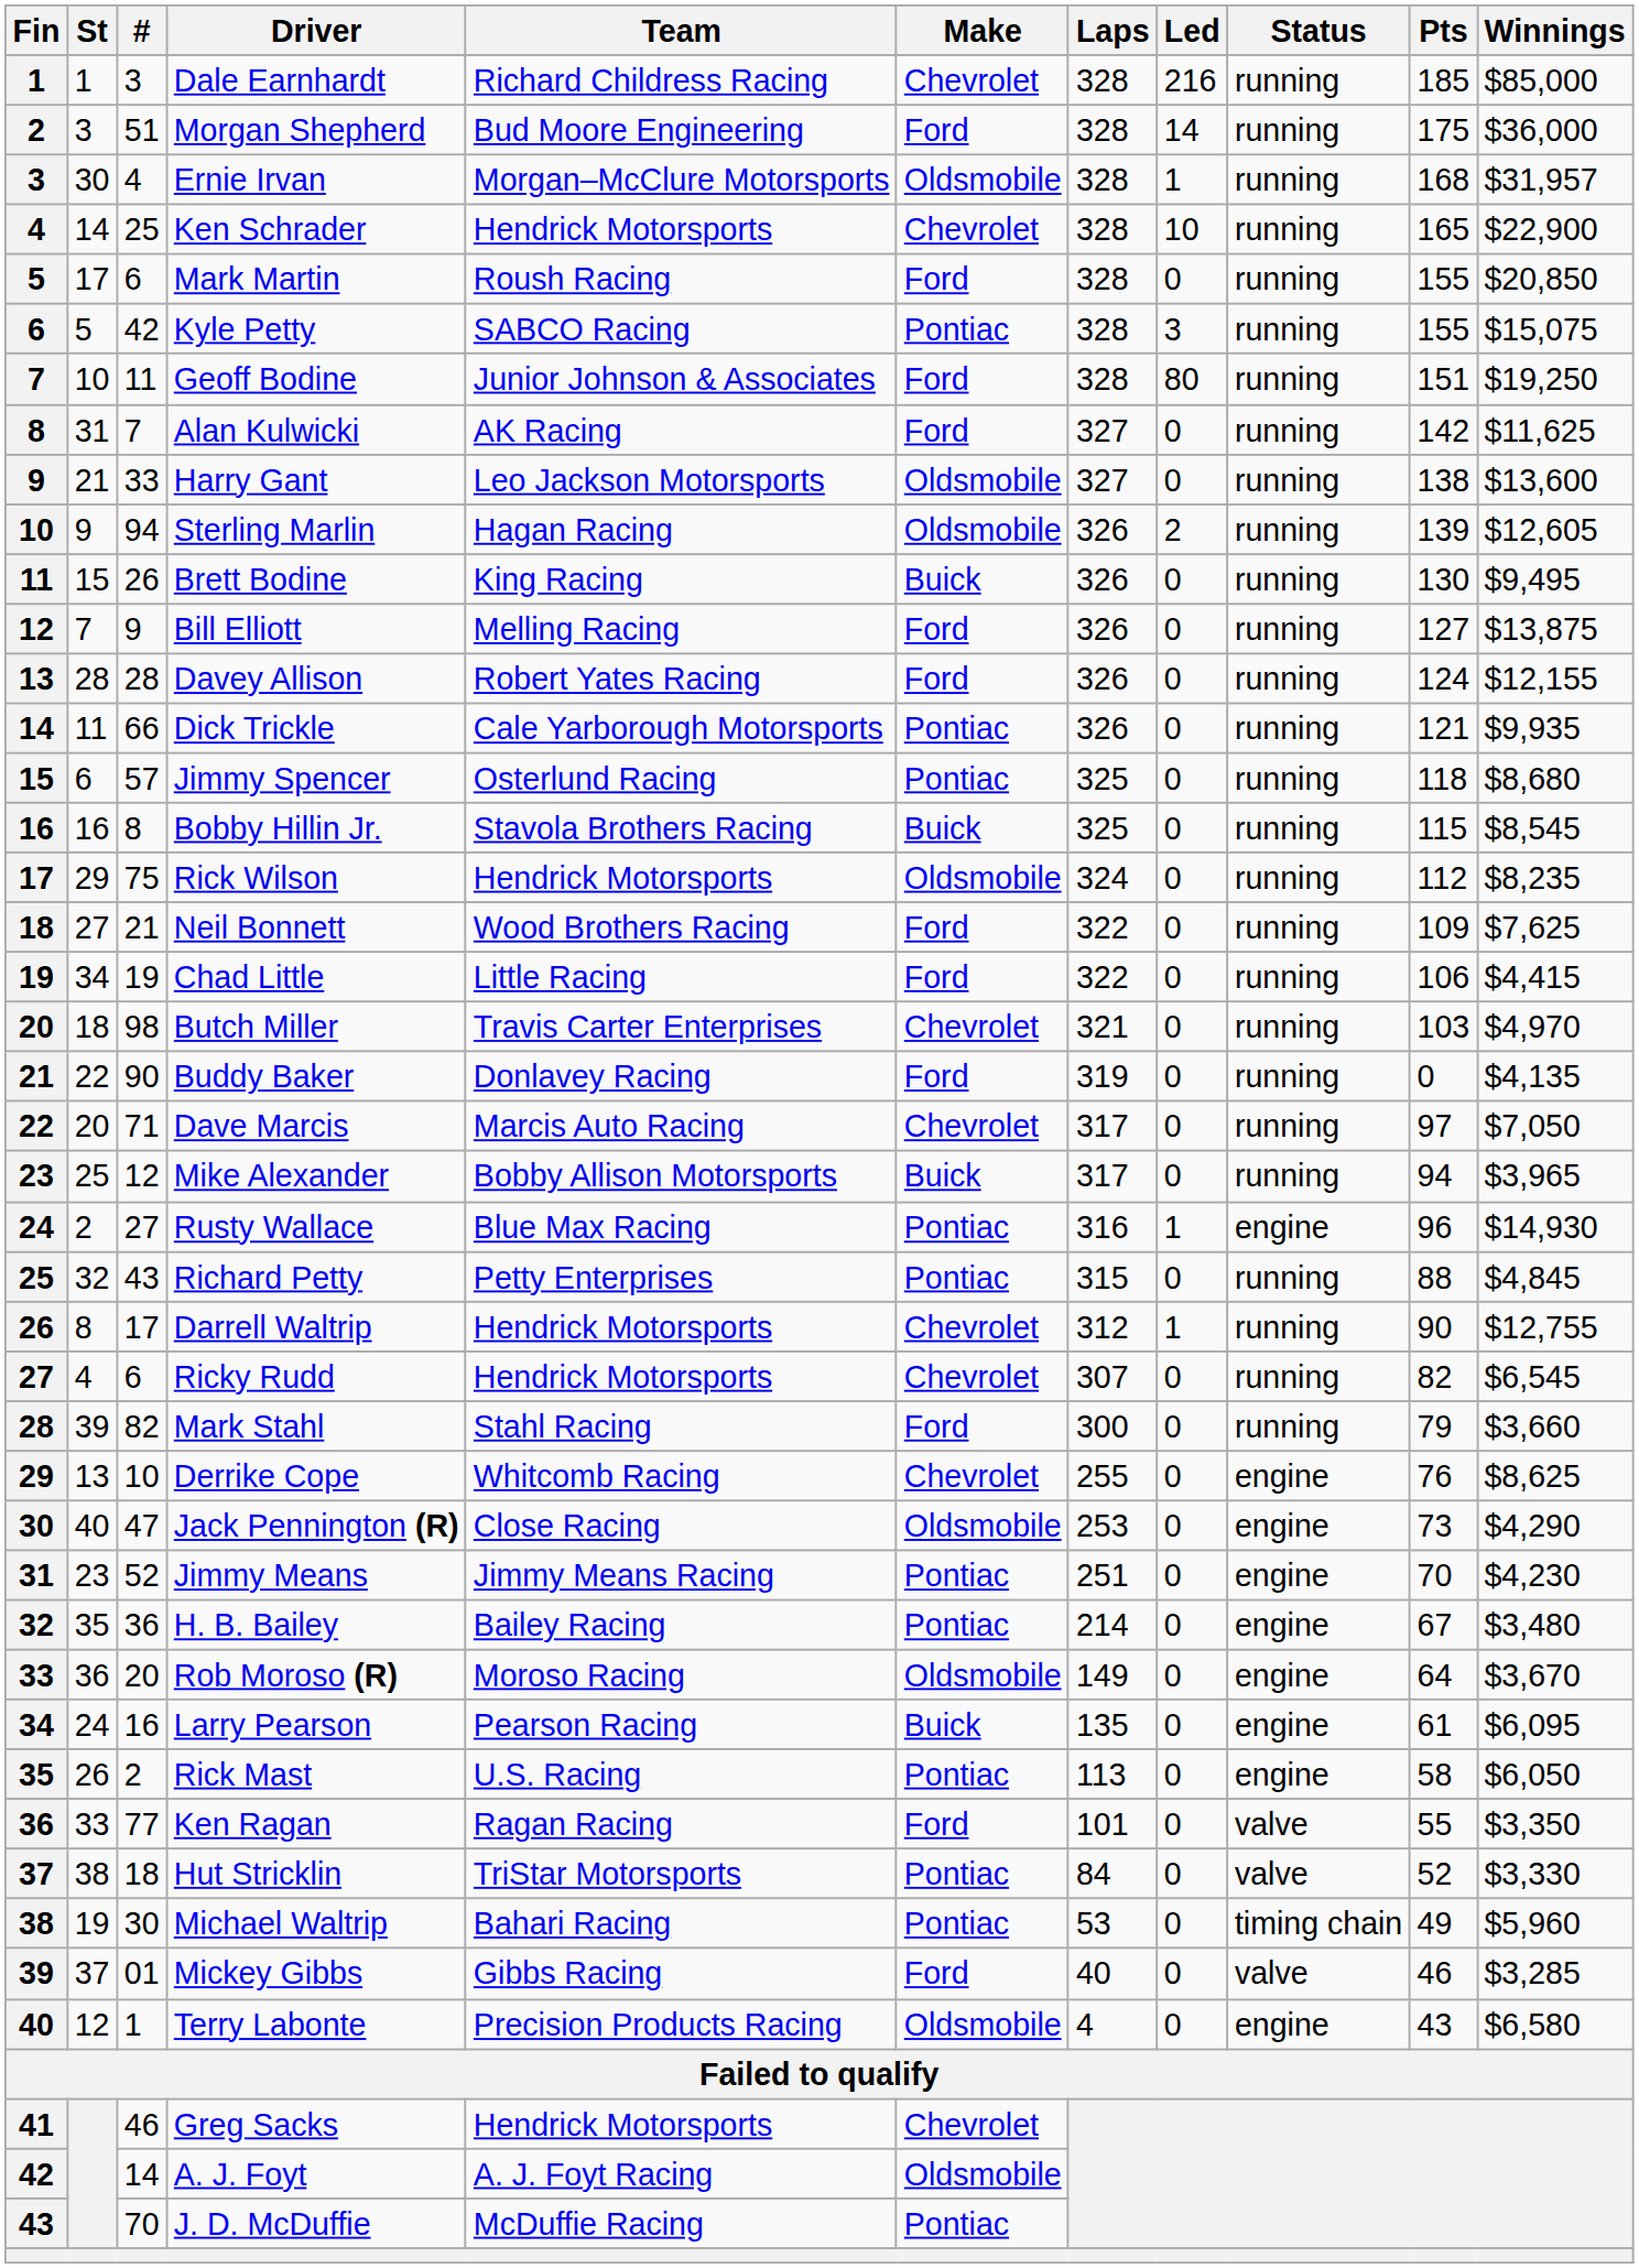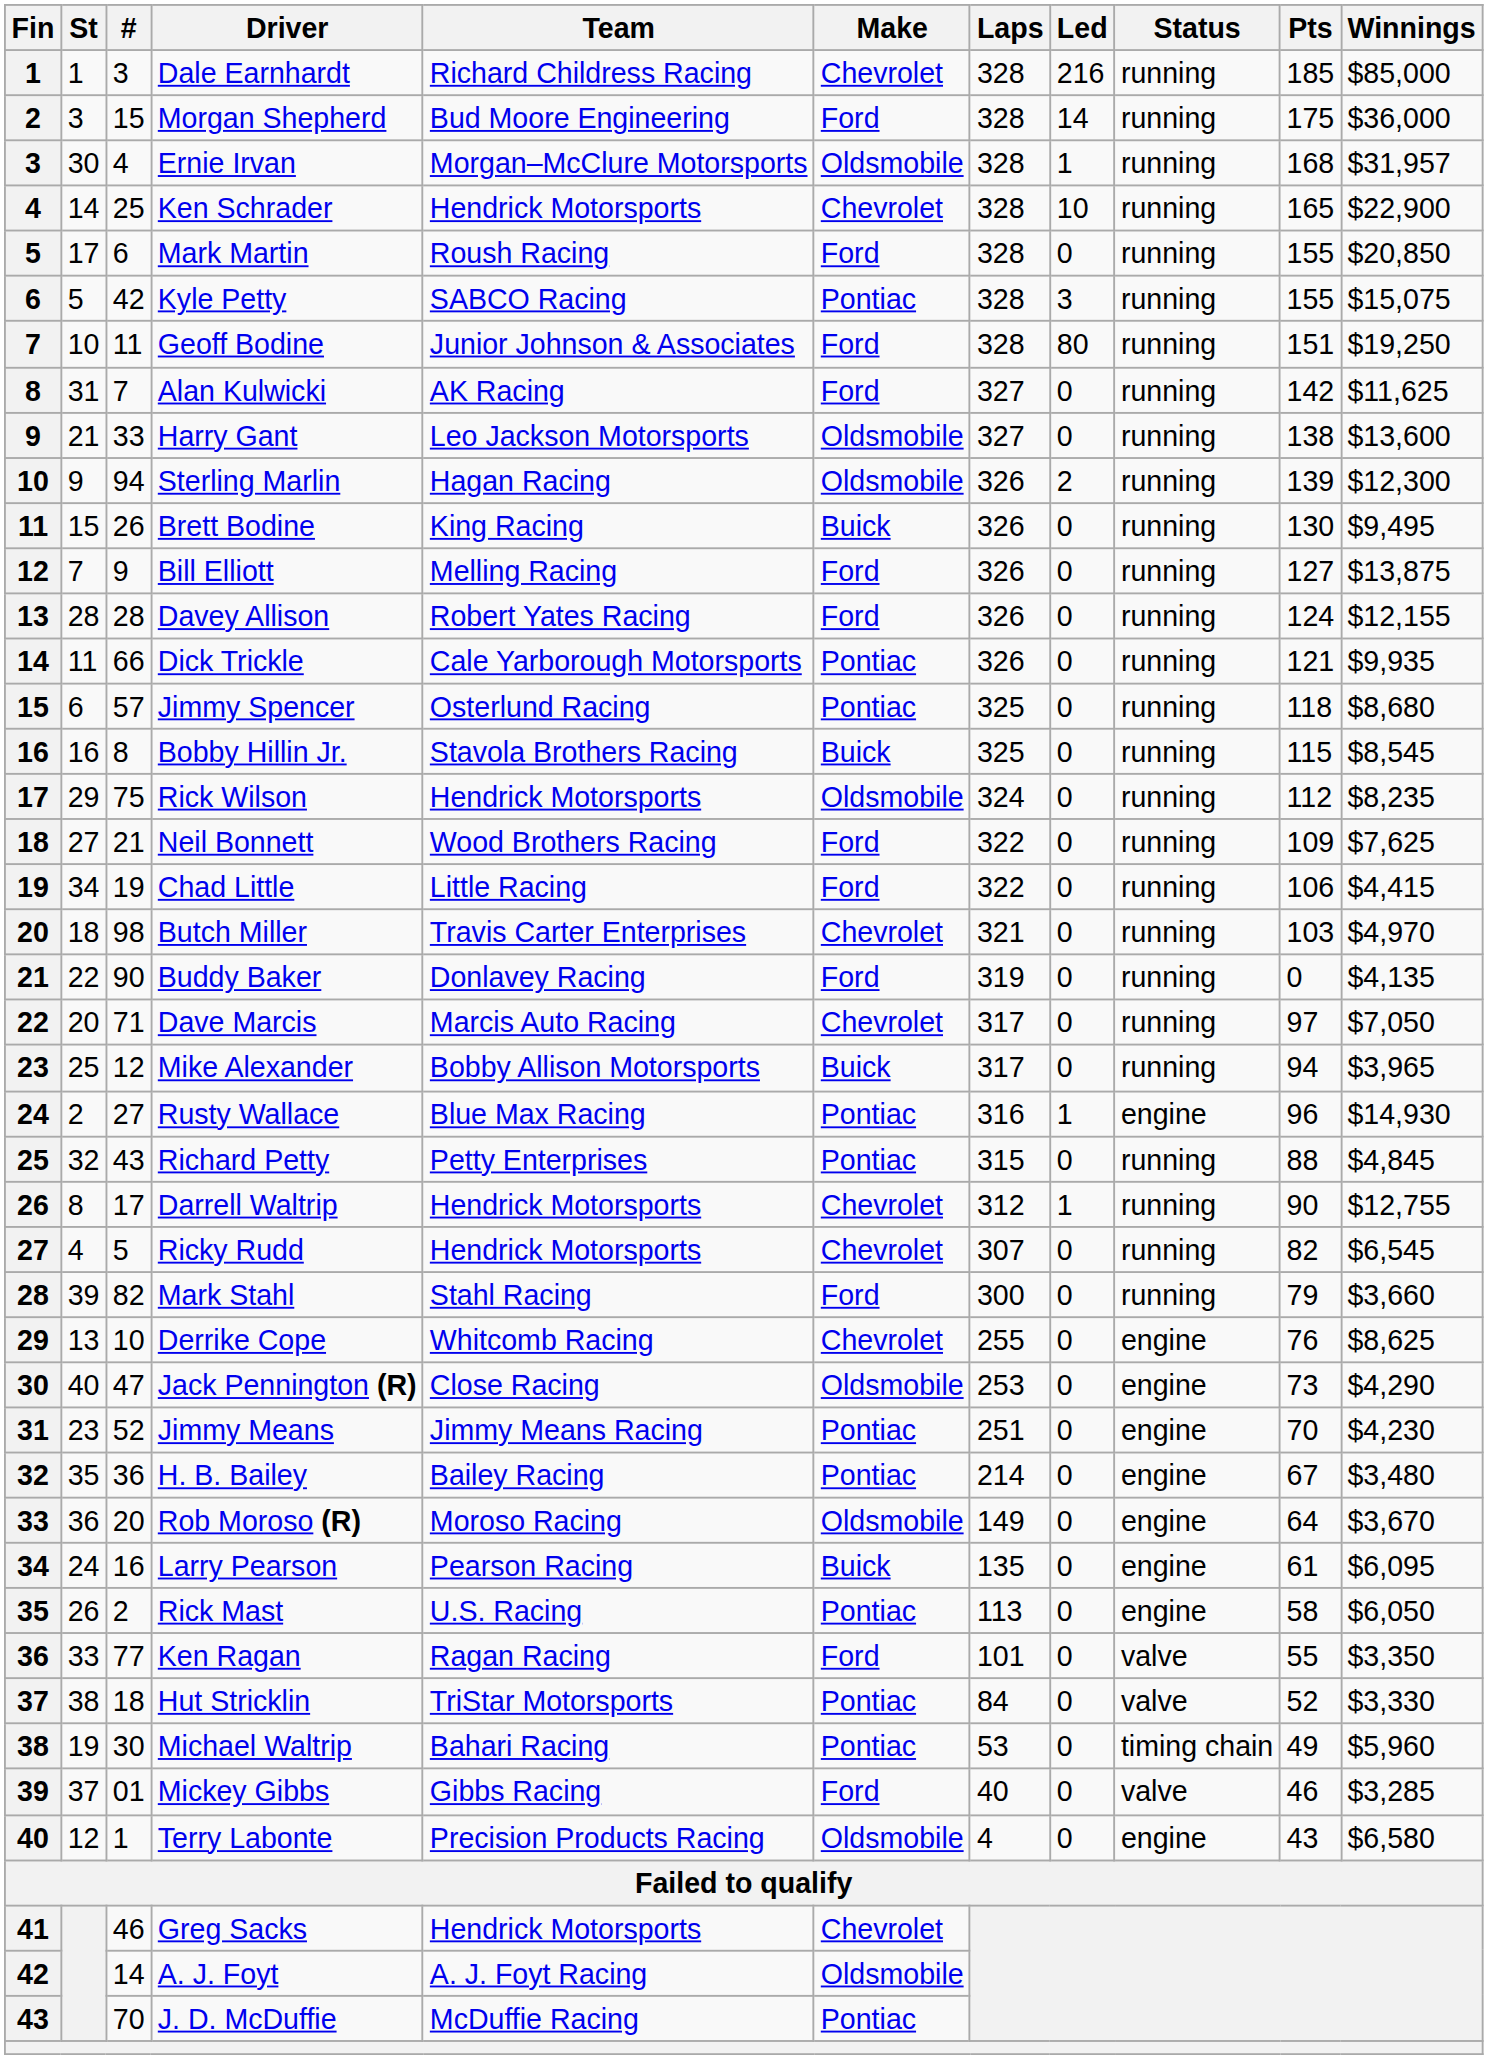Morgan Shepherd | #: 51 -> 15
Sterling Marlin | Winnings: $12,605 -> $12,300
Ricky Rudd | #: 6 -> 5
